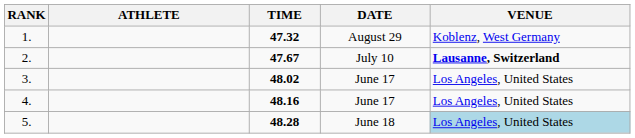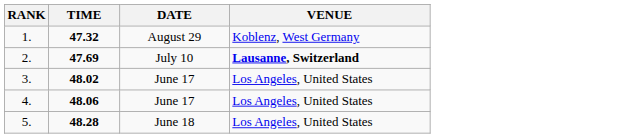- column: ATHLETE
2. | TIME: 47.67 -> 47.69
4. | TIME: 48.16 -> 48.06
5. | VENUE: lightblue background -> no background
